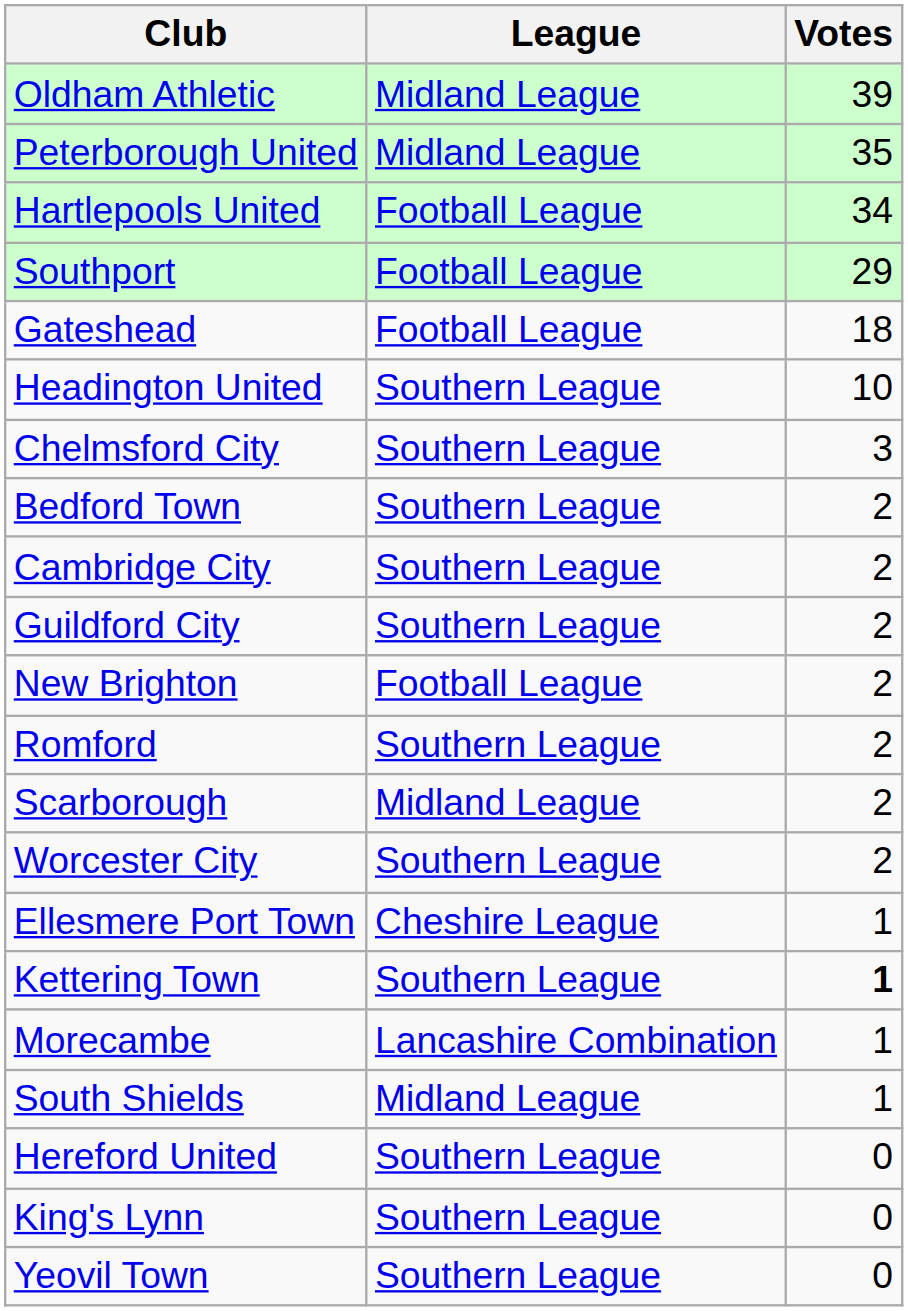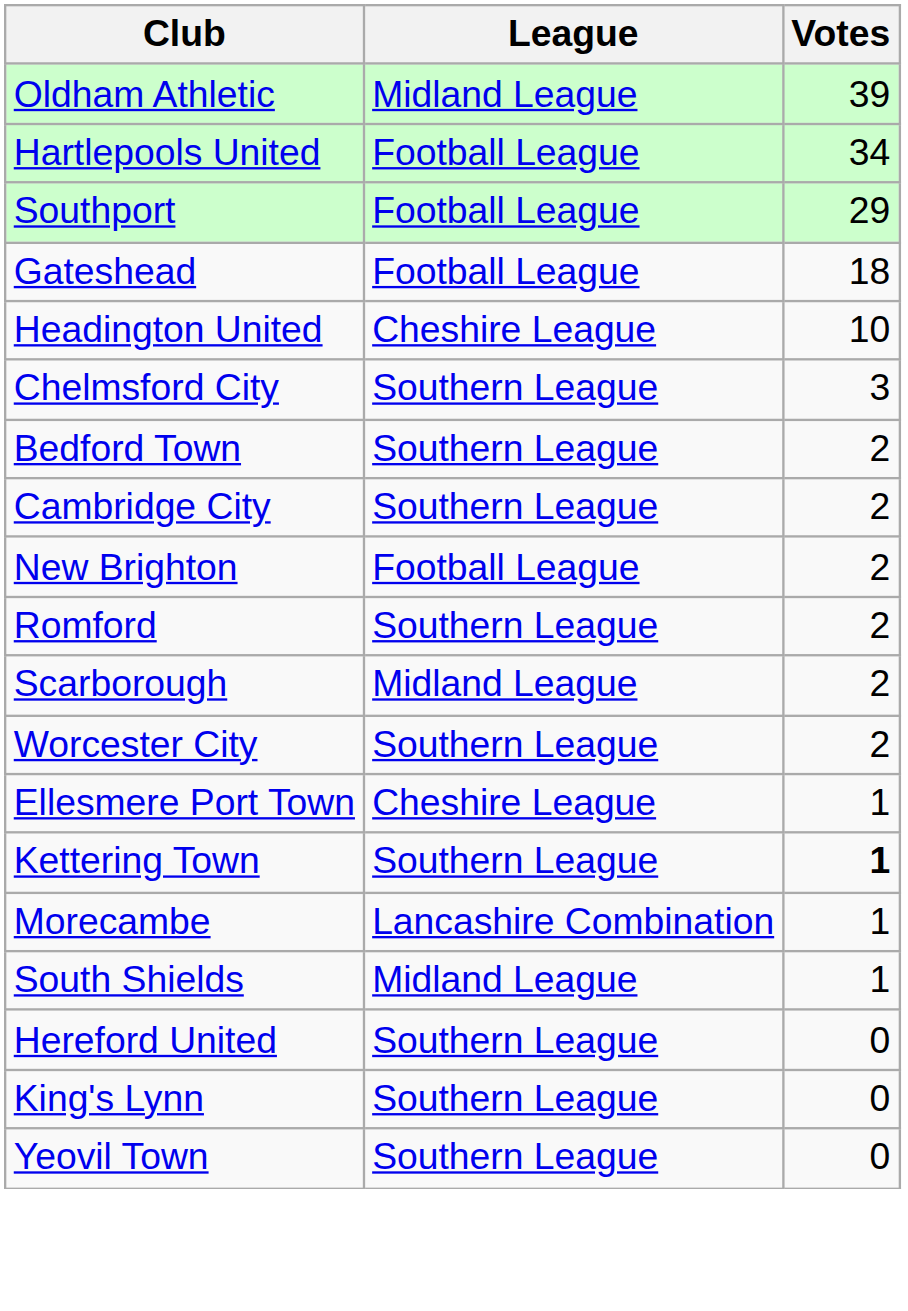- row: Peterborough United | Midland League | 35
Headington United | League: Southern League -> Cheshire League
- row: Guildford City | Southern League | 2
